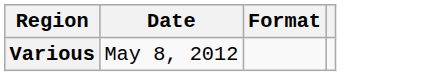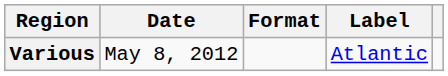+ column: Label | Atlantic
